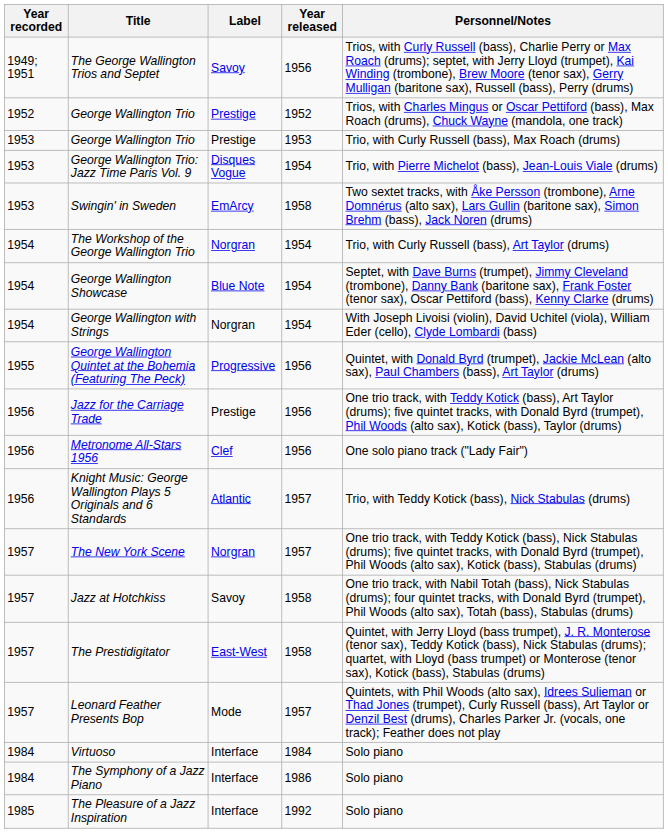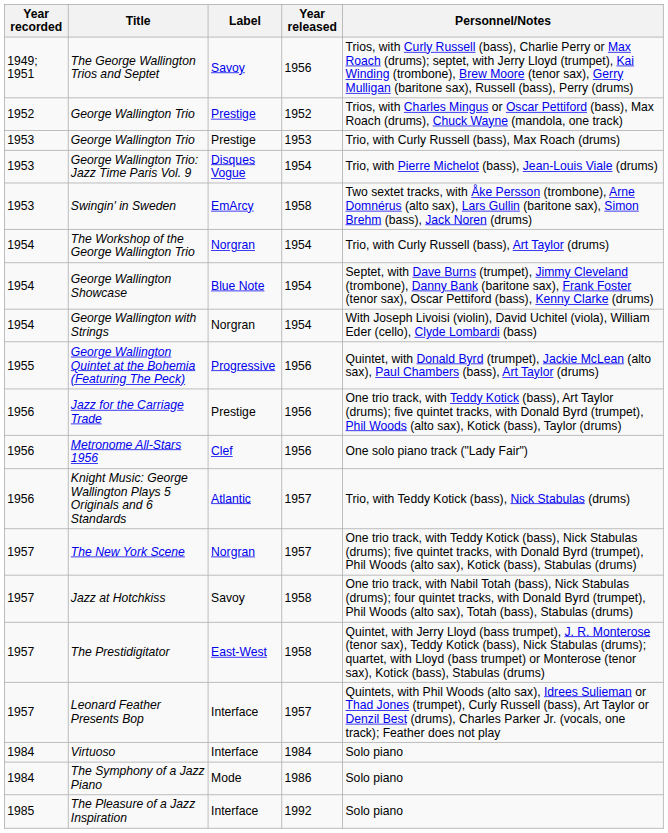Leonard Feather Presents Bop | Label: Mode -> Interface
The Symphony of a Jazz Piano | Label: Interface -> Mode
